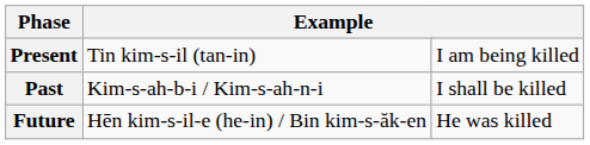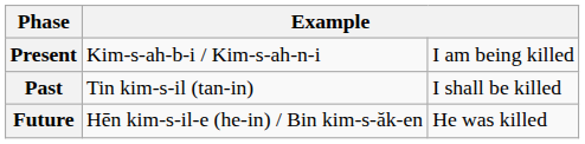Present | column 3: Tin kim-s-il (tan-in) -> Kim-s-ah-b-i / Kim-s-ah-n-i
Past | column 3: Kim-s-ah-b-i / Kim-s-ah-n-i -> Tin kim-s-il (tan-in)
